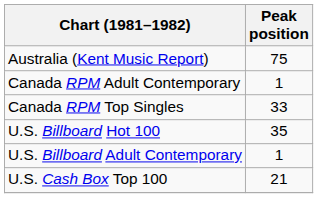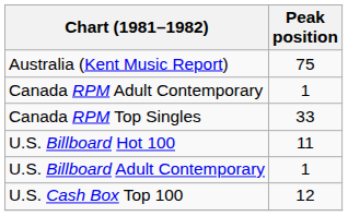U.S. Billboard Hot 100 | Peak position: 35 -> 11
U.S. Cash Box Top 100 | Peak position: 21 -> 12
